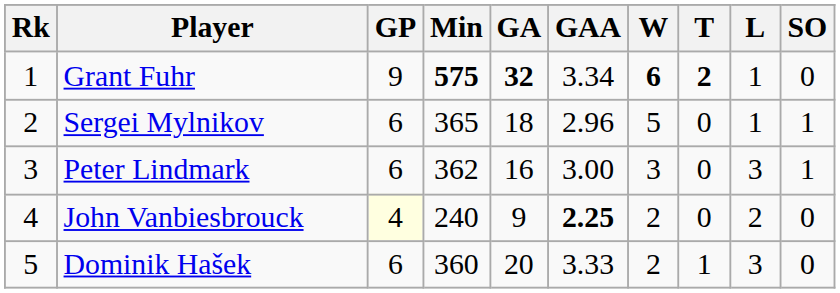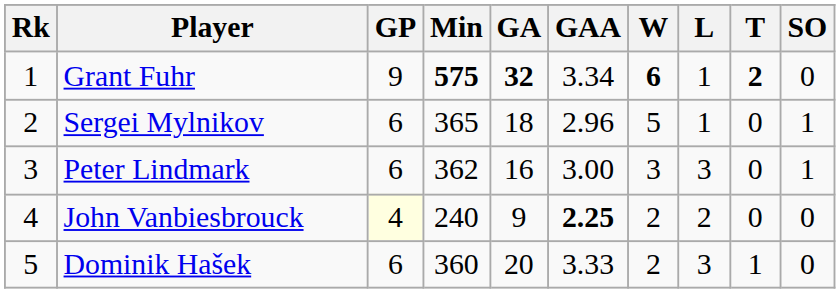columns swapped: L <-> T
